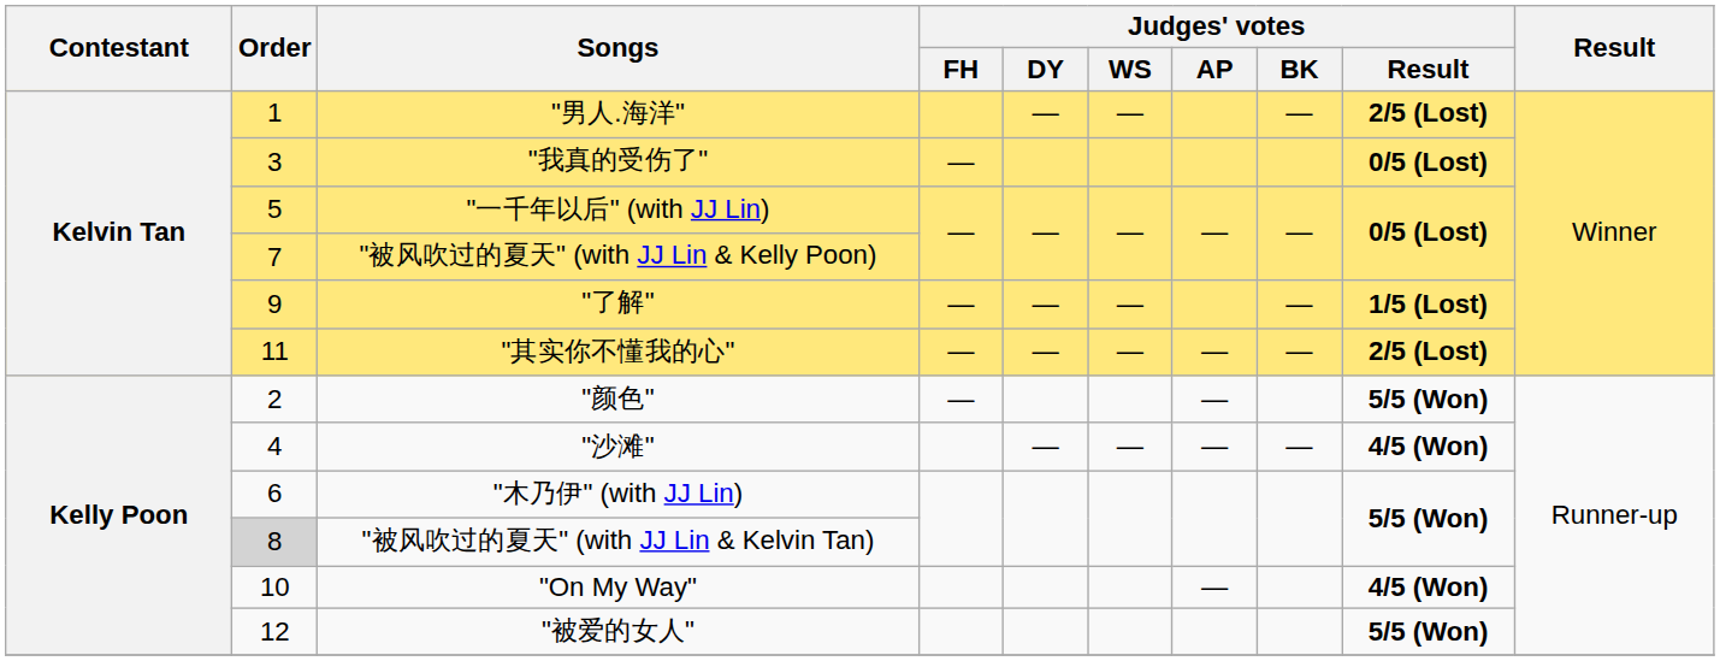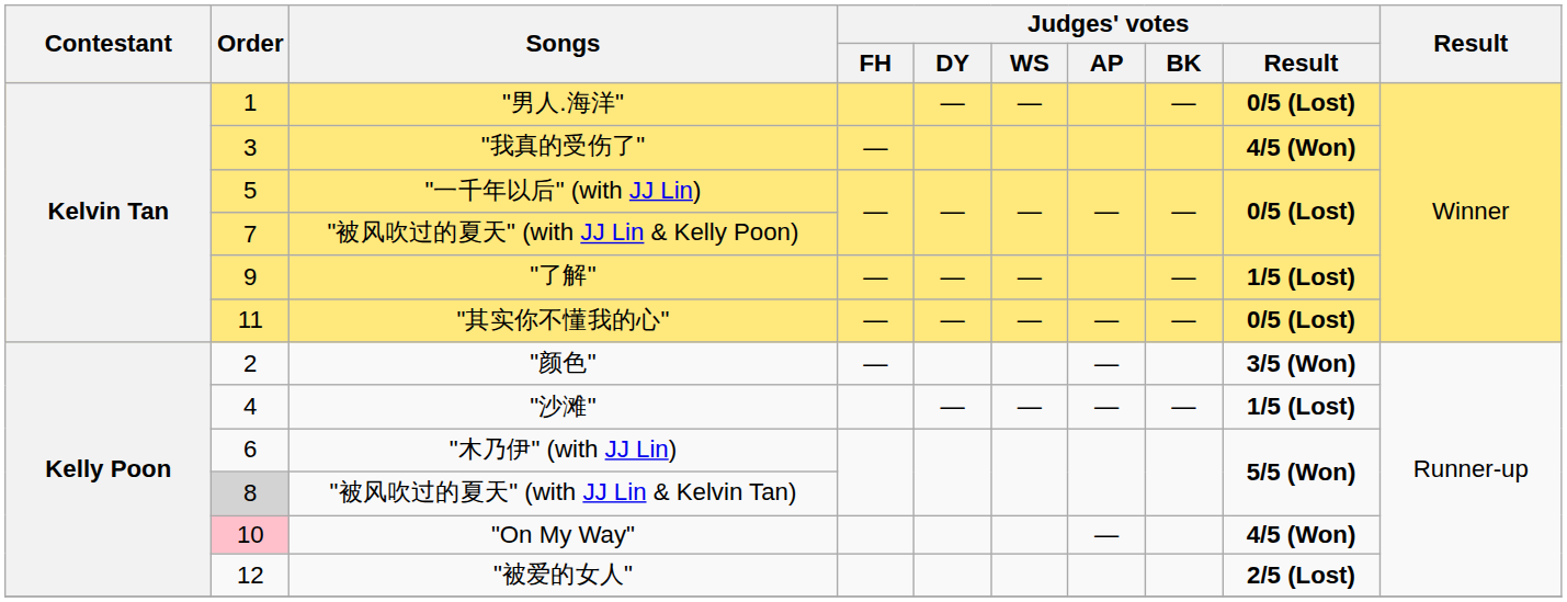"男人.海洋" | Judges' votes / Result: 2/5 (Lost) -> 0/5 (Lost)
"我真的受伤了" | Judges' votes / Result: 0/5 (Lost) -> 4/5 (Won)
"其实你不懂我的心" | Judges' votes / Result: 2/5 (Lost) -> 0/5 (Lost)
"颜色" | Judges' votes / Result: 5/5 (Won) -> 3/5 (Won)
"沙滩" | Judges' votes / Result: 4/5 (Won) -> 1/5 (Lost)
"On My Way" | Order: no background -> pink background
"被爱的女人" | Judges' votes / Result: 5/5 (Won) -> 2/5 (Lost)
